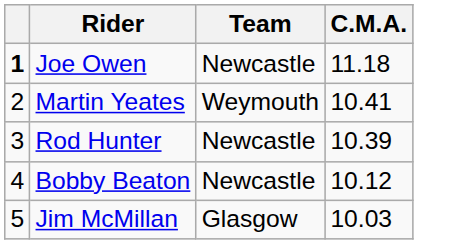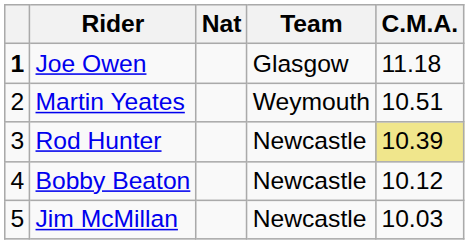+ column: Nat
Joe Owen | Team: Newcastle -> Glasgow
Martin Yeates | C.M.A.: 10.41 -> 10.51
Rod Hunter | C.M.A.: no background -> khaki background
Jim McMillan | Team: Glasgow -> Newcastle
